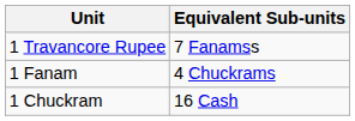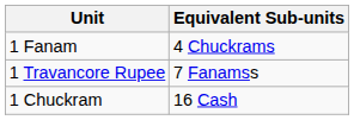rows swapped: 1 Travancore Rupee <-> 1 Fanam
